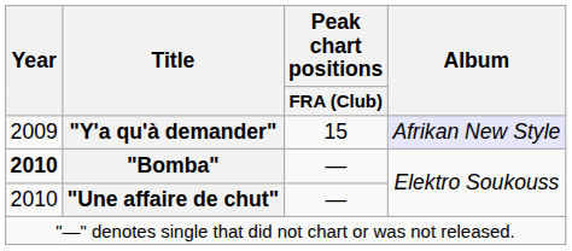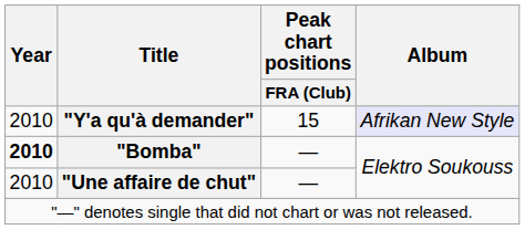"Y'a qu'à demander" | Year: 2009 -> 2010
